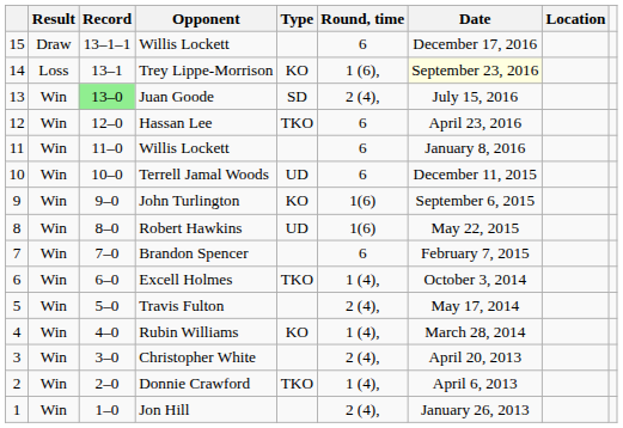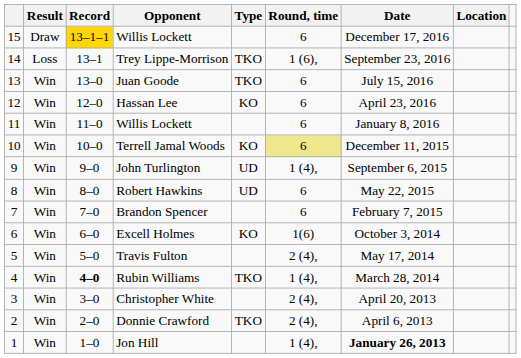15 / Willis Lockett | Record: no background -> gold background
Trey Lippe-Morrison | Type: KO -> TKO
Trey Lippe-Morrison | Date: lightyellow background -> no background
Juan Goode | Record: lightgreen background -> no background
Juan Goode | Type: SD -> TKO
Juan Goode | Round, time: 2 (4), -> 6
Hassan Lee | Type: TKO -> KO
Terrell Jamal Woods | Type: UD -> KO
Terrell Jamal Woods | Round, time: no background -> khaki background
John Turlington | Type: KO -> UD
John Turlington | Round, time: 1(6) -> 1 (4),
Robert Hawkins | Round, time: 1(6) -> 6
Excell Holmes | Type: TKO -> KO
Excell Holmes | Round, time: 1 (4), -> 1(6)
Rubin Williams | Record: normal -> bold
Rubin Williams | Type: KO -> TKO
Donnie Crawford | Round, time: 1 (4), -> 2 (4),
Jon Hill | Round, time: 2 (4), -> 1 (4),
Jon Hill | Date: normal -> bold
